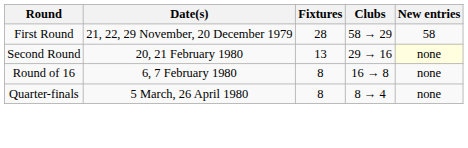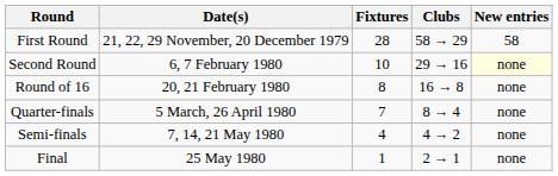Second Round | Date(s): 20, 21 February 1980 -> 6, 7 February 1980
Second Round | Fixtures: 13 -> 10
Round of 16 | Date(s): 6, 7 February 1980 -> 20, 21 February 1980
Quarter-finals | Fixtures: 8 -> 7
+ row: Semi-finals | 7, 14, 21 May 1980 | 4 | 4 → 2 | none
+ row: Final | 25 May 1980 | 1 | 2 → 1 | none
